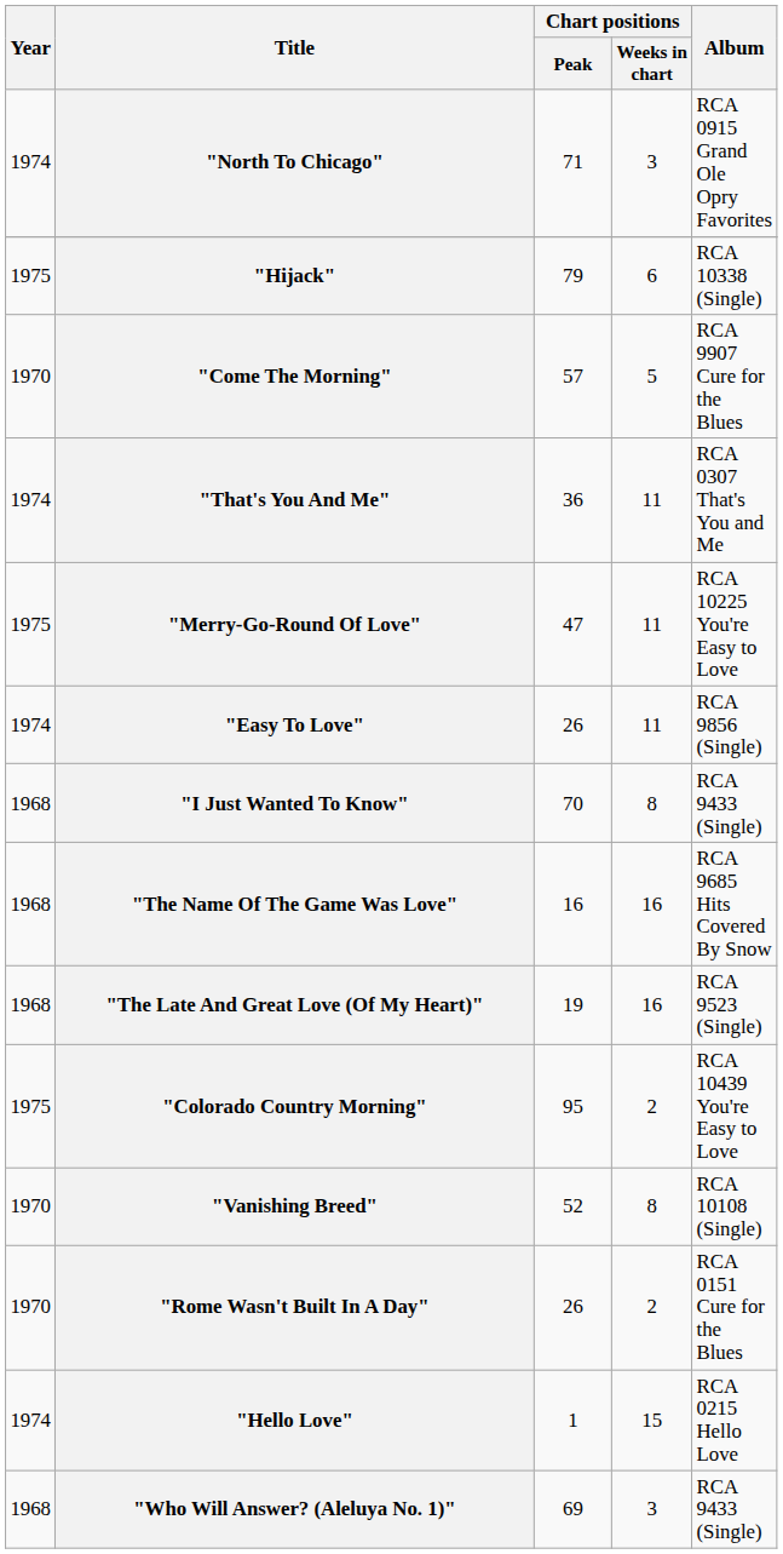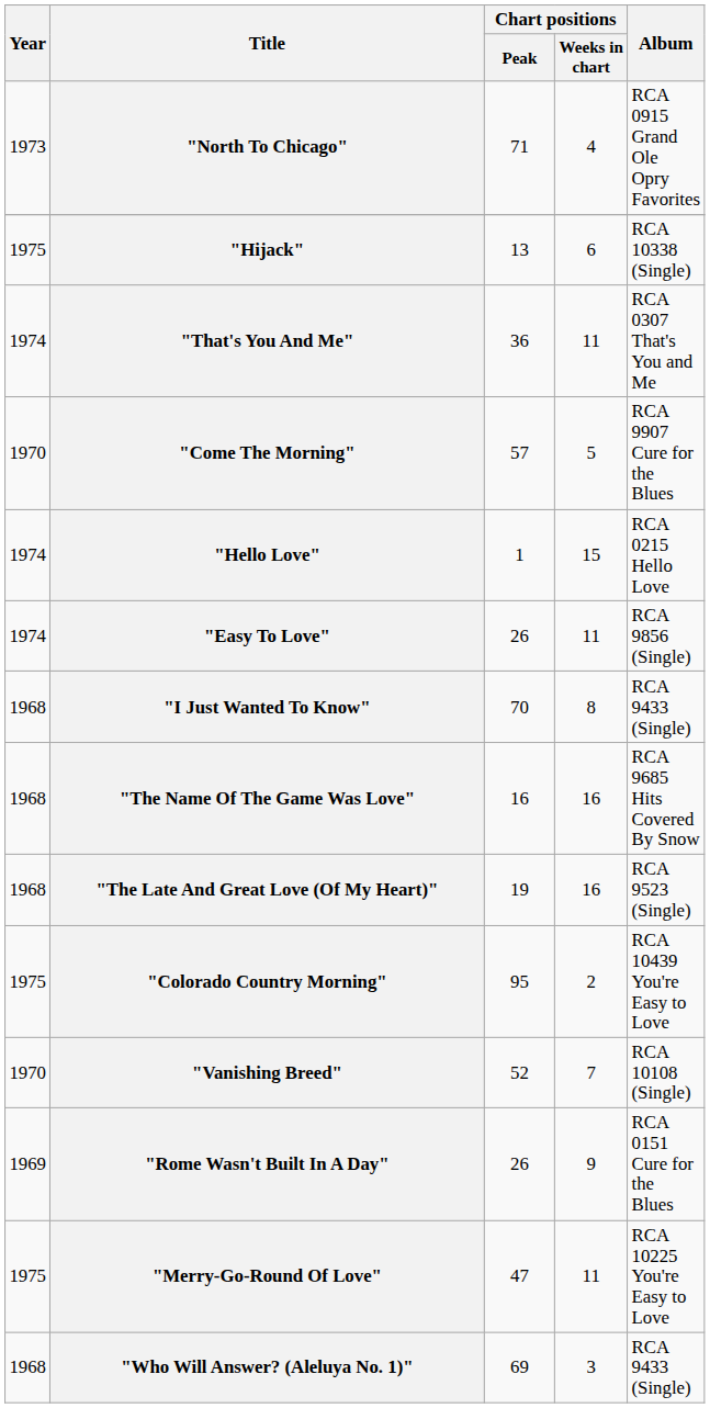"North To Chicago" | Year: 1974 -> 1973
"North To Chicago" | Chart positions / Weeks in chart: 3 -> 4
"Hijack" | Chart positions / Peak: 79 -> 13
rows swapped: "Come The Morning" <-> "That's You And Me"
rows swapped: "Merry-Go-Round Of Love" <-> "Hello Love"
"Vanishing Breed" | Chart positions / Weeks in chart: 8 -> 7
"Rome Wasn't Built In A Day" | Year: 1970 -> 1969
"Rome Wasn't Built In A Day" | Chart positions / Weeks in chart: 2 -> 9
